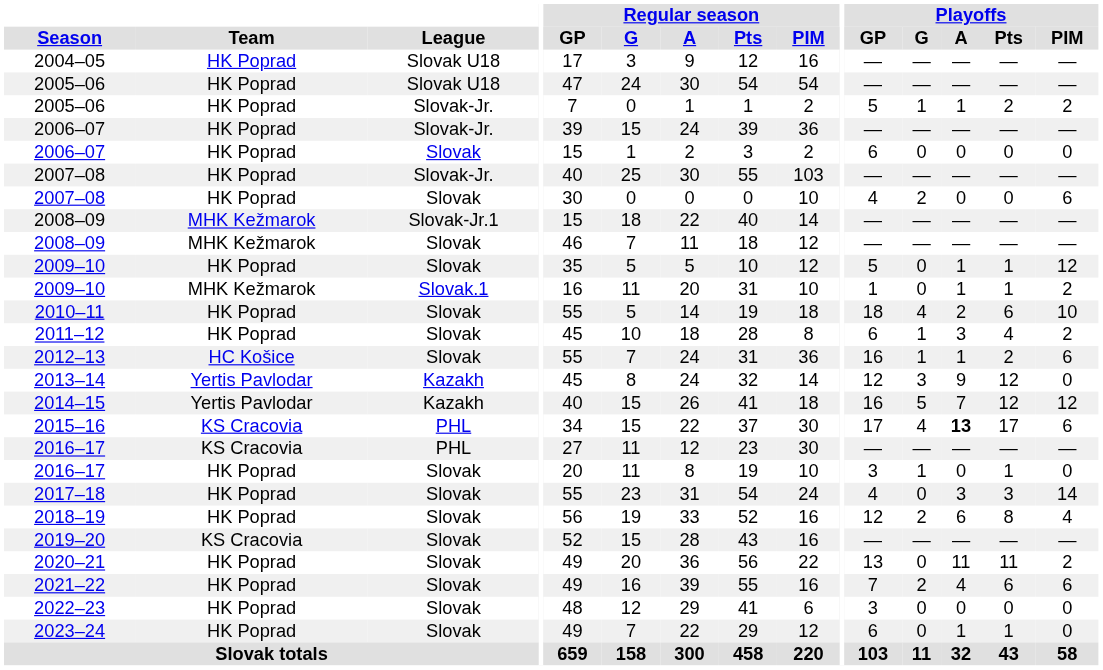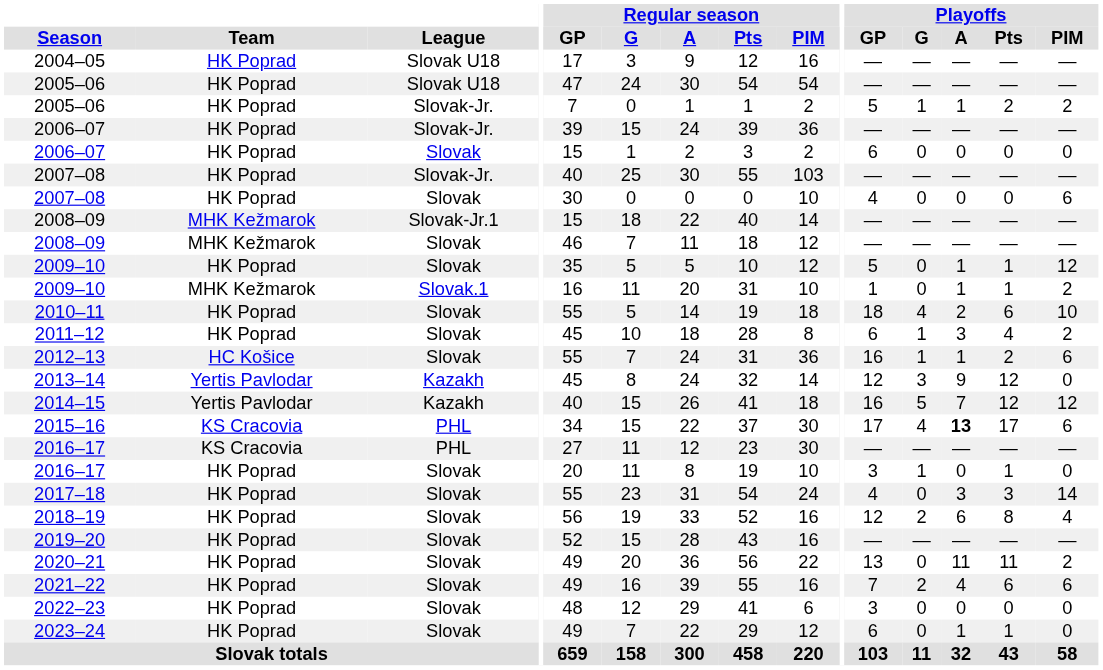2007–08 / Slovak | Playoffs / G: 2 -> 0
2019–20 | Team: KS Cracovia -> HK Poprad
